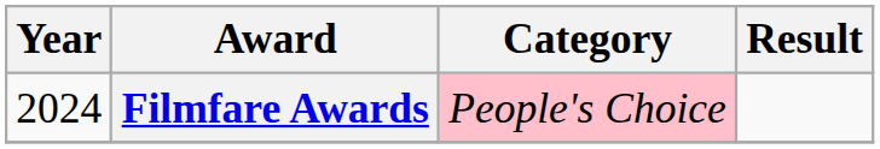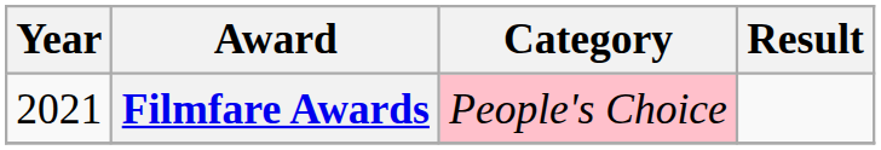Filmfare Awards | Year: 2024 -> 2021
